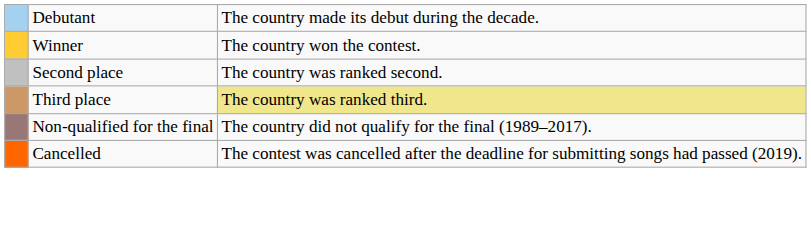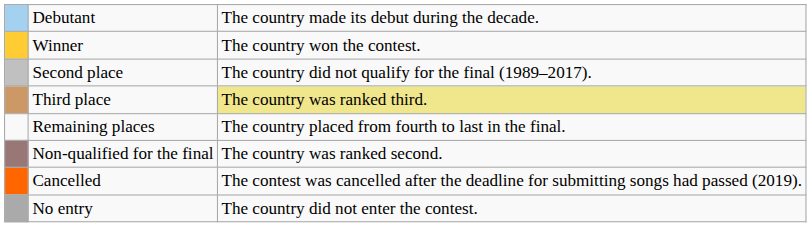Second place | column 3: The country was ranked second. -> The country did not qualify for the final (1989–2017).
+ row: Remaining places | The country placed from fourth to last in the final.
Non-qualified for the final | column 3: The country did not qualify for the final (1989–2017). -> The country was ranked second.
+ row: No entry | The country did not enter the contest.
